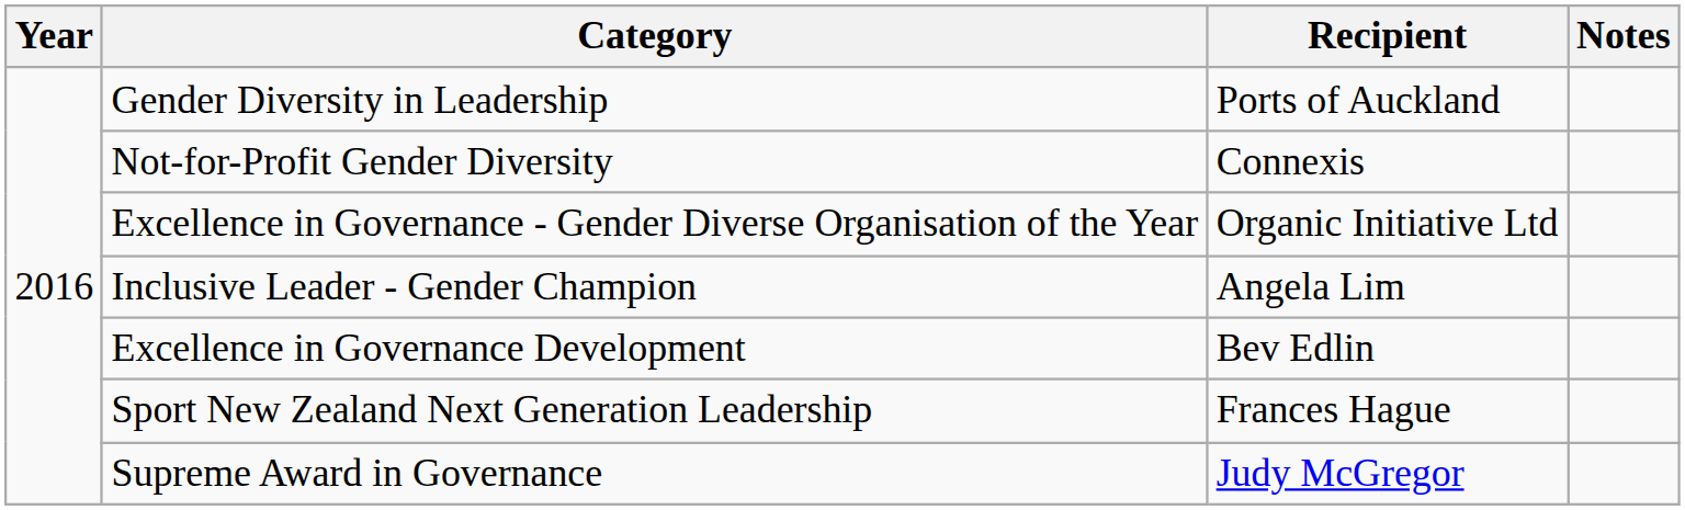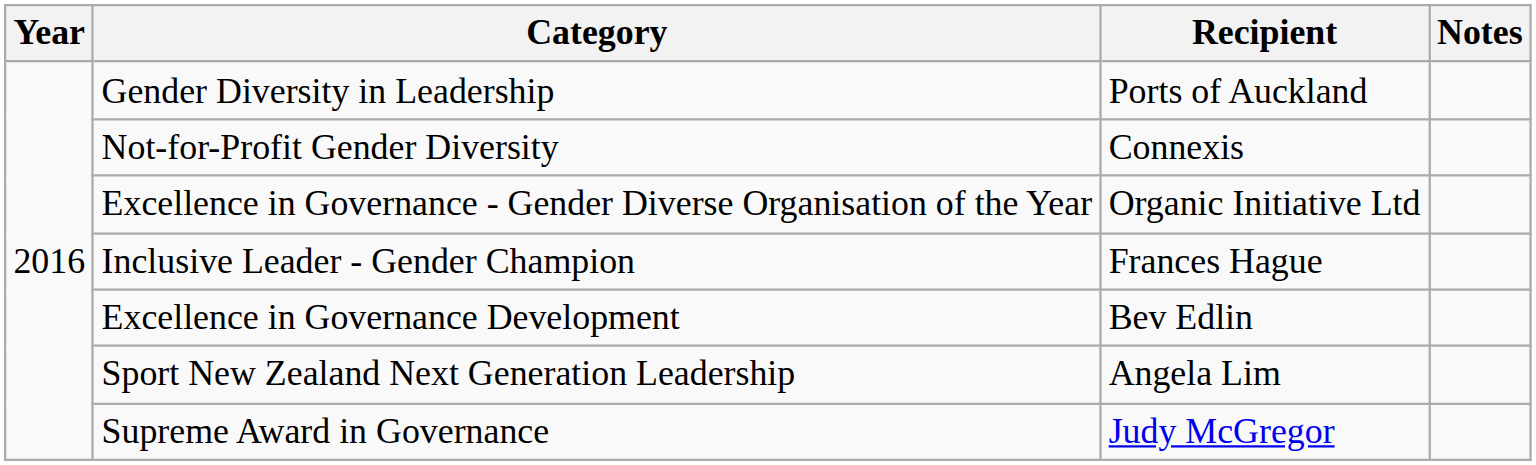Inclusive Leader - Gender Champion | Recipient: Angela Lim -> Frances Hague
Sport New Zealand Next Generation Leadership | Recipient: Frances Hague -> Angela Lim
